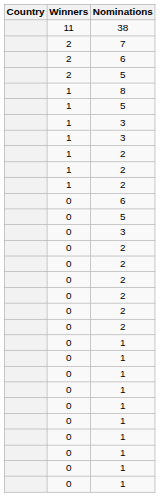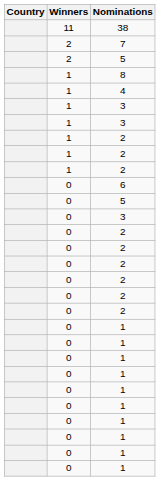- row: 2 | 6
- row: 1 | 5
+ row: 1 | 4
